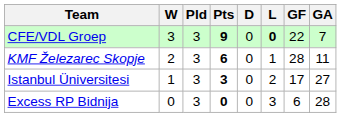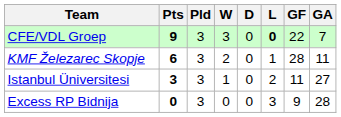columns swapped: Pts <-> W
Istanbul Üniversitesi | GF: 17 -> 11
Excess RP Bidnija | GF: 6 -> 9
